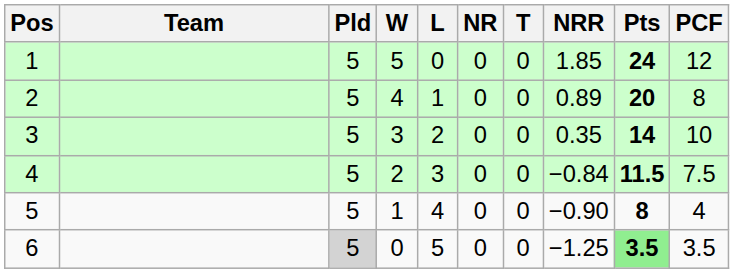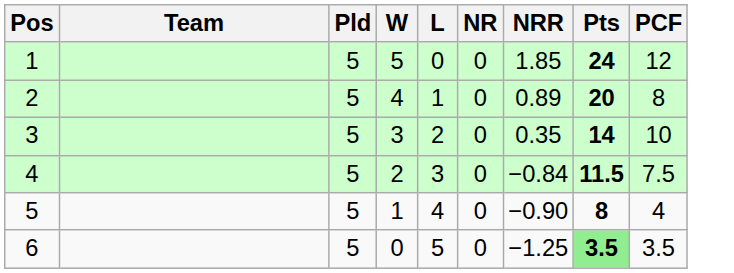- column: T | 0 | 0 | 0 | 0 | 0 | 0
6 | Pld: lightgrey background -> no background
